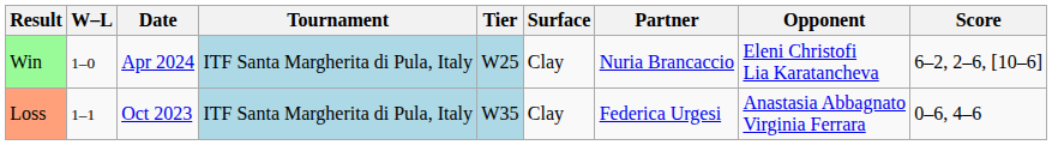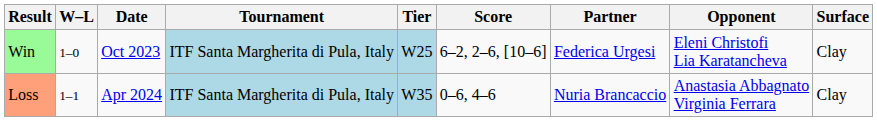columns swapped: Surface <-> Score
Win | Date: Apr 2024 -> Oct 2023
Win | Partner: Nuria Brancaccio -> Federica Urgesi
Loss | Date: Oct 2023 -> Apr 2024
Loss | Partner: Federica Urgesi -> Nuria Brancaccio
